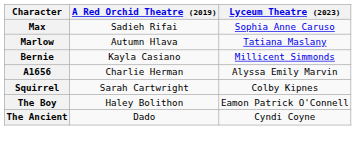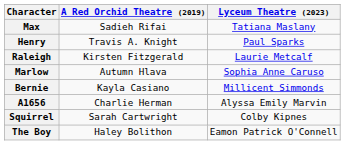Max | Lyceum Theatre (2023): Sophia Anne Caruso -> Tatiana Maslany
+ row: Henry | Travis A. Knight | Paul Sparks
+ row: Raleigh | Kirsten Fitzgerald | Laurie Metcalf
Marlow | Lyceum Theatre (2023): Tatiana Maslany -> Sophia Anne Caruso
- row: The Ancient | Dado | Cyndi Coyne
